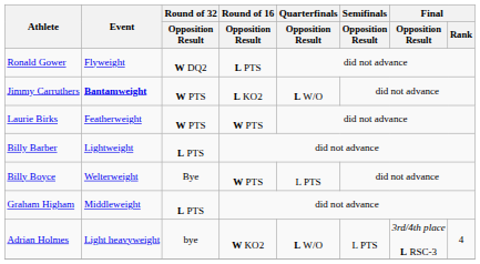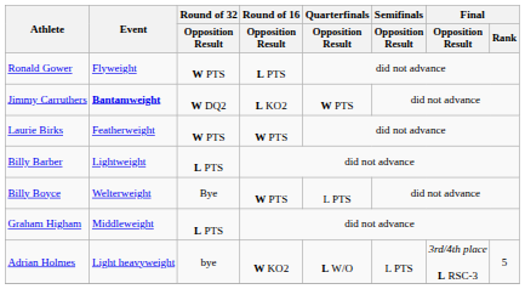Ronald Gower | Round of 32 / Opposition Result: W DQ2 -> W PTS
Jimmy Carruthers | Round of 32 / Opposition Result: W PTS -> W DQ2
Jimmy Carruthers | Quarterfinals / Opposition Result: L W/O -> W PTS
Adrian Holmes | Final / Rank: 4 -> 5
